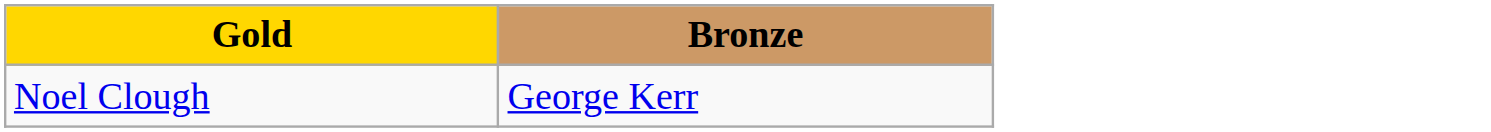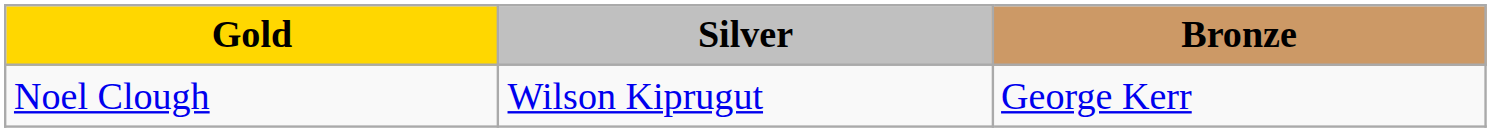+ column: Silver | Wilson Kiprugut
